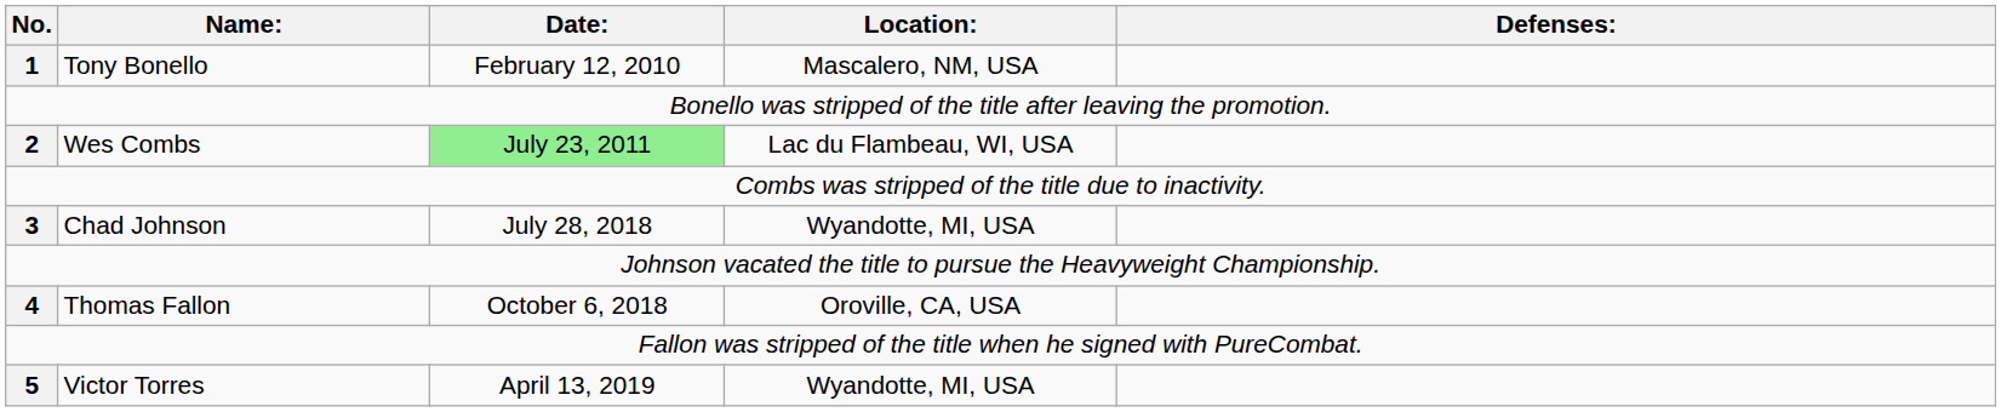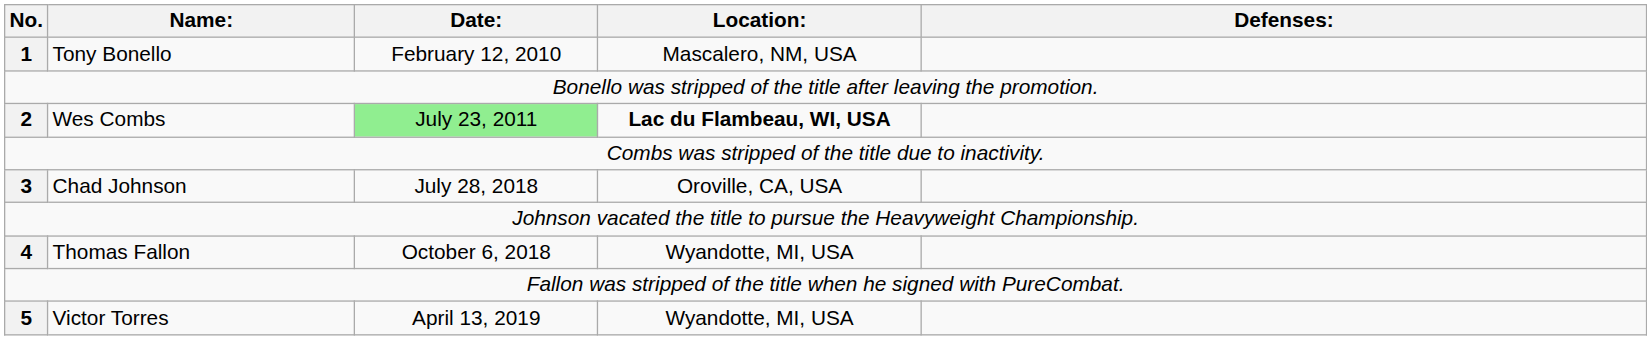Wes Combs | Location:: normal -> bold
Chad Johnson | Location:: Wyandotte, MI, USA -> Oroville, CA, USA
Thomas Fallon | Location:: Oroville, CA, USA -> Wyandotte, MI, USA
